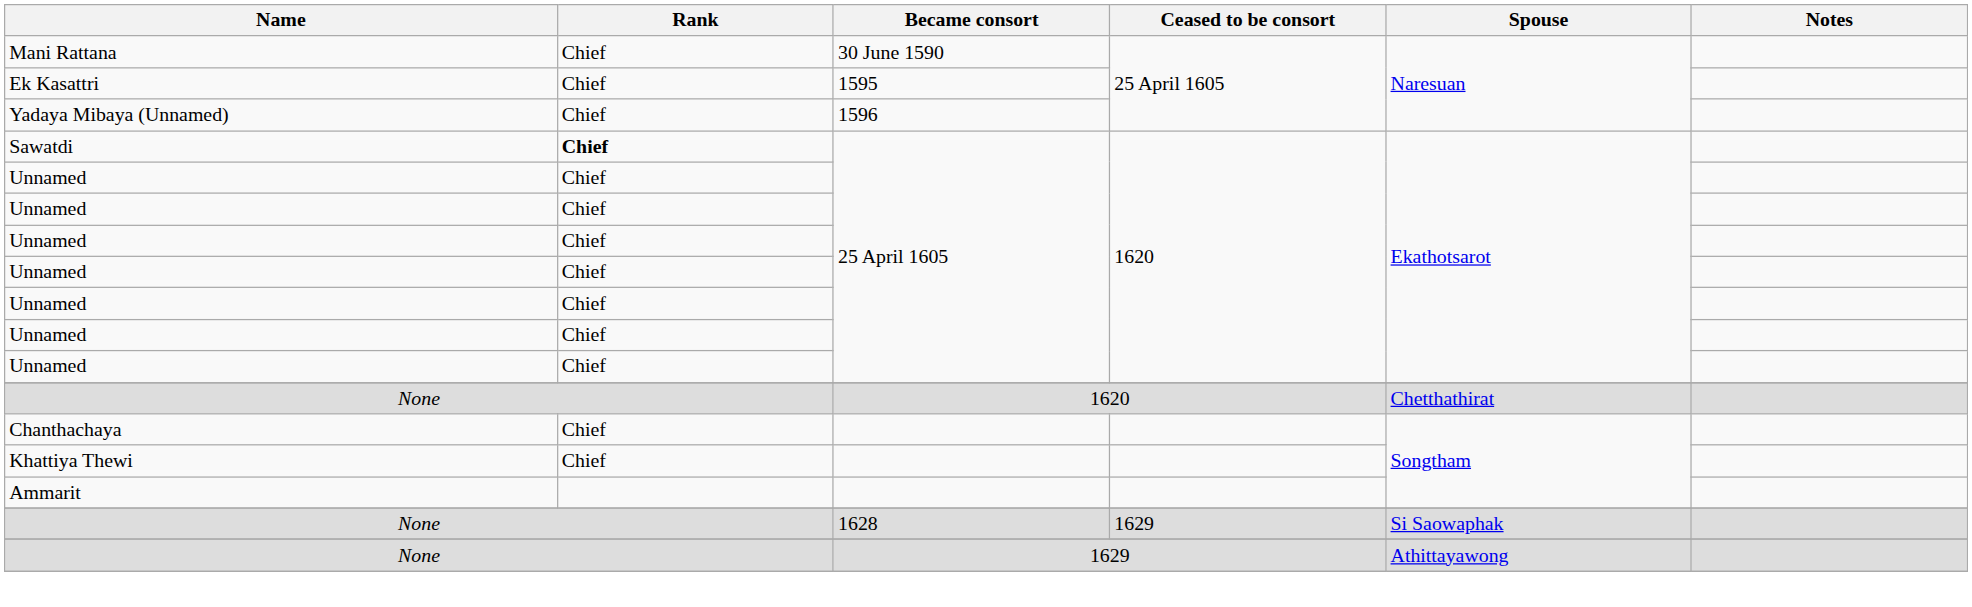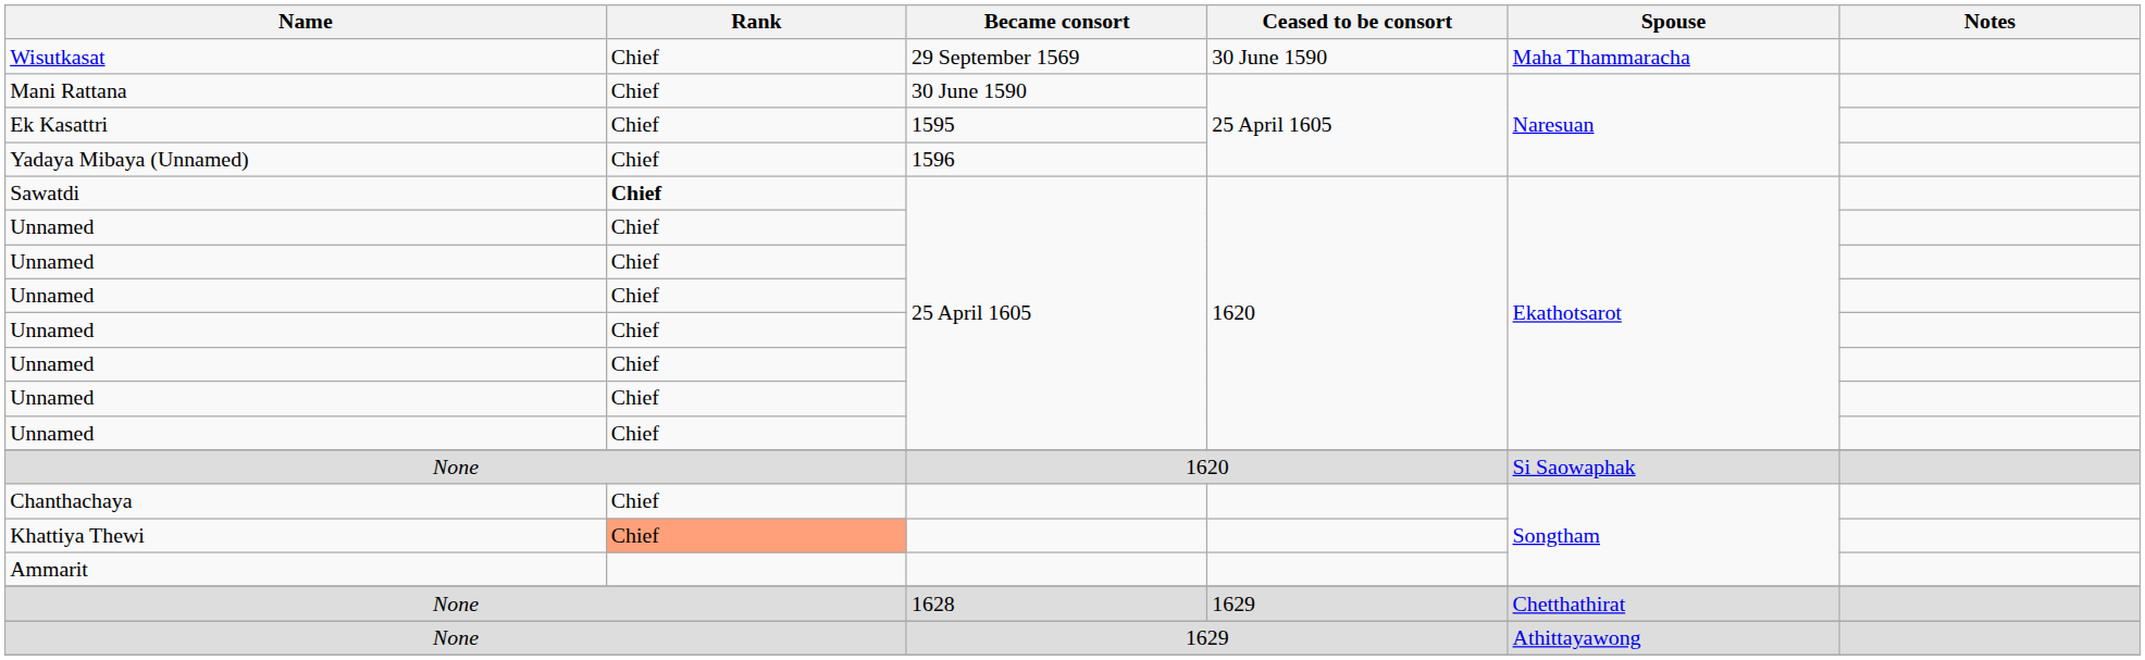+ row: Wisutkasat | Chief | 29 September 1569 | 30 June 1590 | Maha Thammaracha
None / 1620 | Spouse: Chetthathirat -> Si Saowaphak
Khattiya Thewi | Rank: no background -> lightsalmon background
None / 1628 | Spouse: Si Saowaphak -> Chetthathirat
